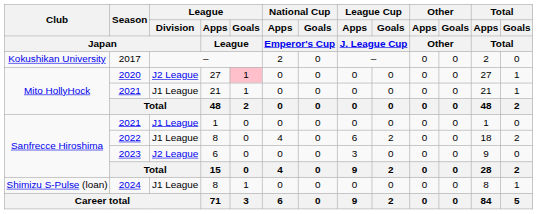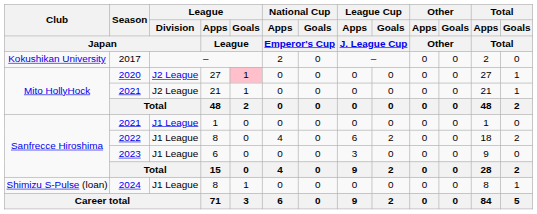2021 / 21 | League / Division / Japan: J1 League -> J2 League
2023 | League / Division / Japan: J2 League -> J1 League
